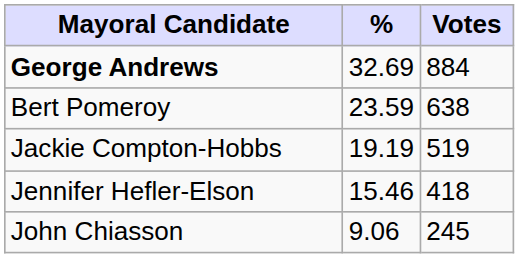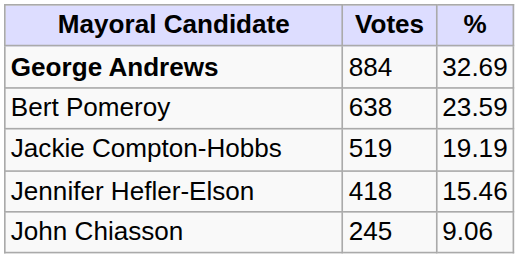columns swapped: Votes <-> %
